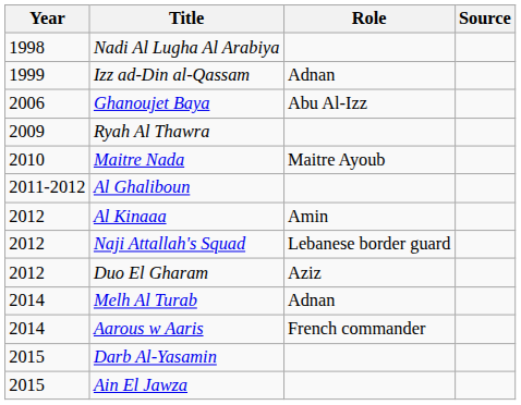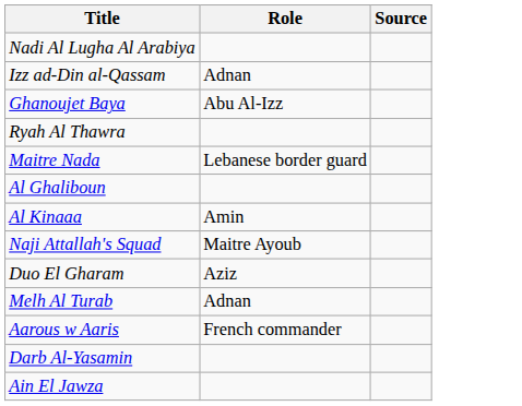- column: Year | 1998 | 1999 | 2006 | 2009 | 2010 | 2011-2012 | 2012 | 2012 | 2012 | 2014 | 2014 | 2015 | 2015
Maitre Nada | Role: Maitre Ayoub -> Lebanese border guard
Naji Attallah's Squad | Role: Lebanese border guard -> Maitre Ayoub
